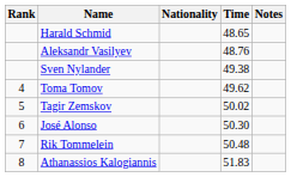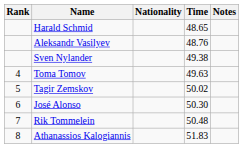Toma Tomov | Time: 49.62 -> 49.63
